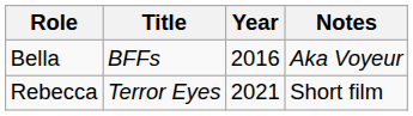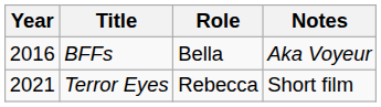columns swapped: Year <-> Role
